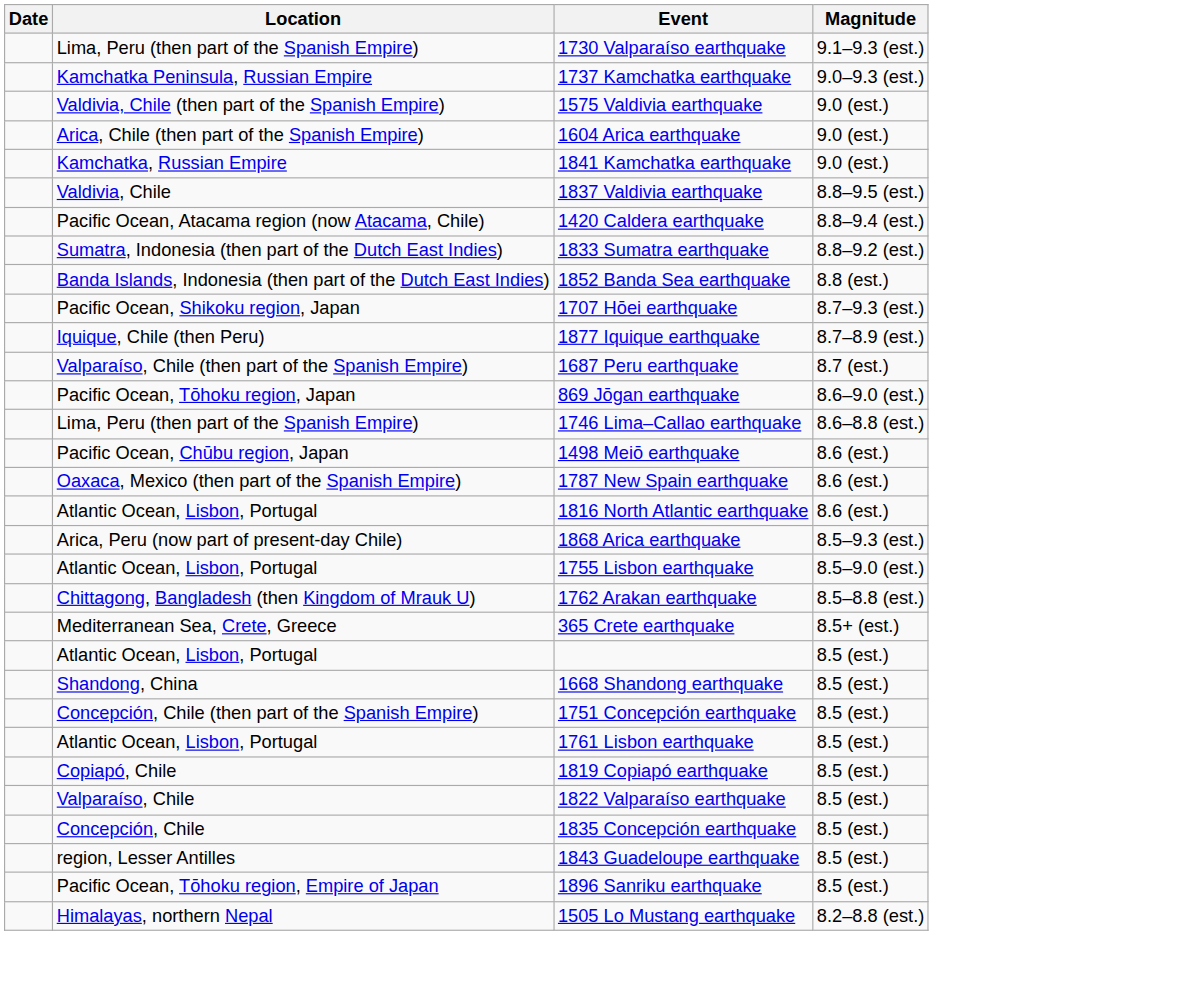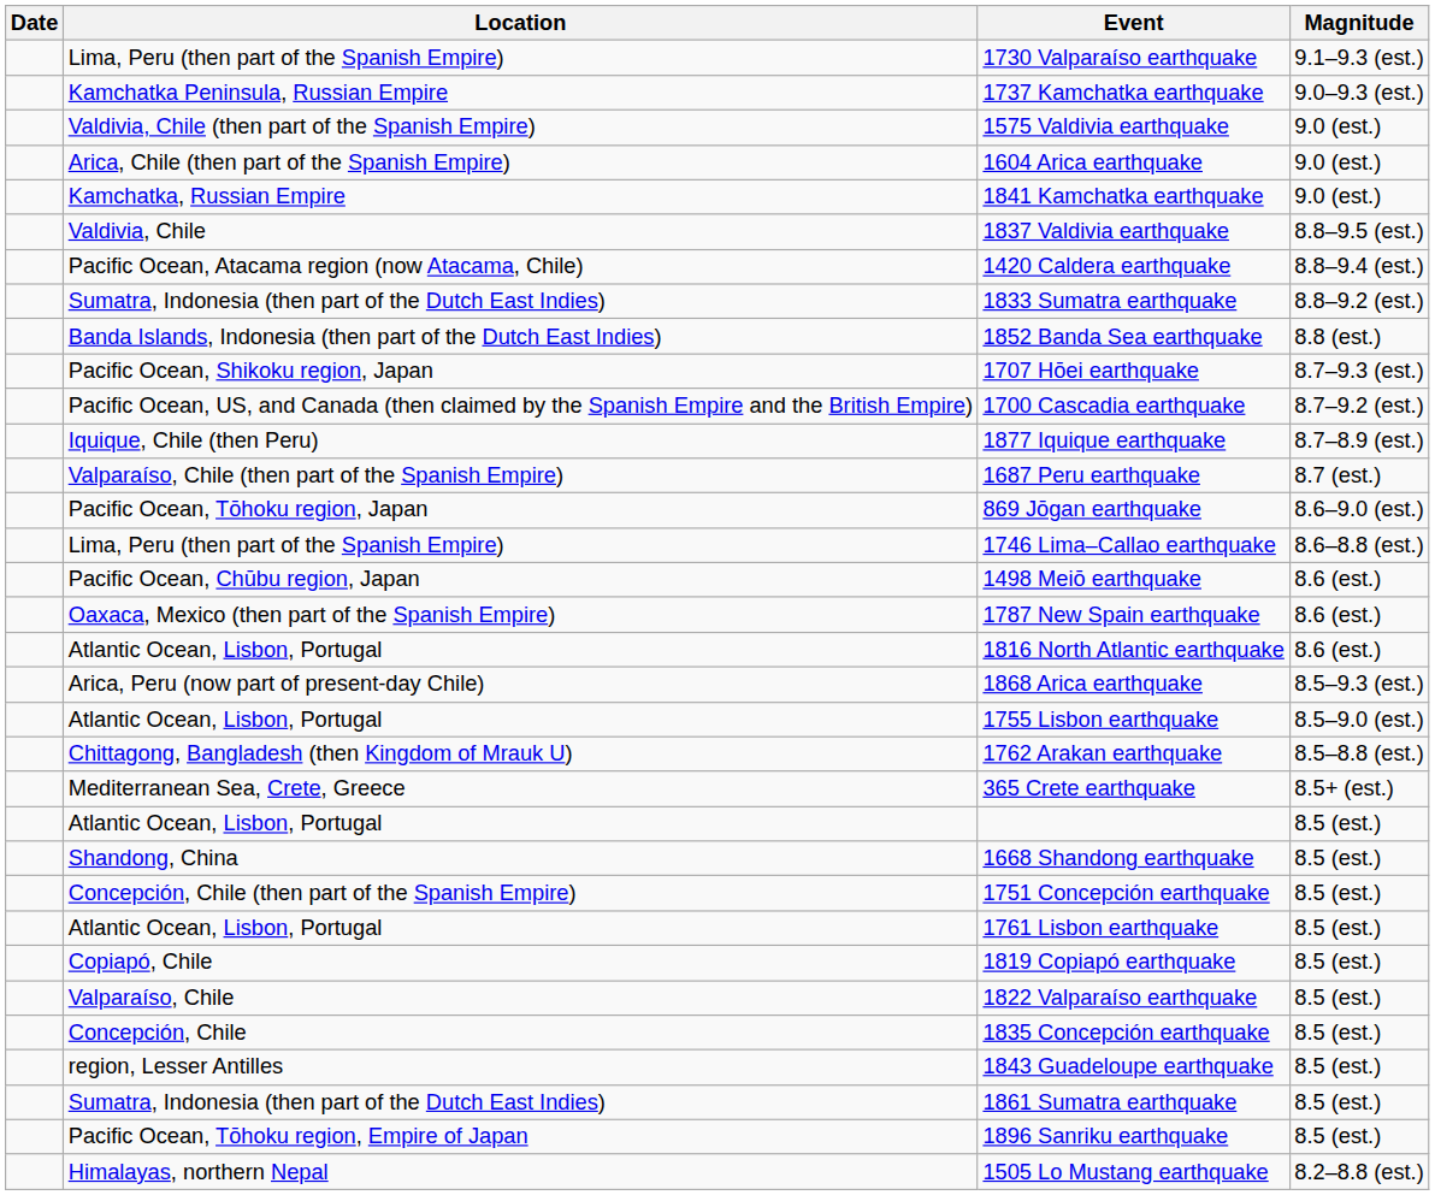+ row: Pacific Ocean, US, and Canada (then claimed by the Spanish Empire and the British Empire) | 1700 Cascadia earthquake | 8.7–9.2 (est.)
+ row: Sumatra, Indonesia (then part of the Dutch East Indies) | 1861 Sumatra earthquake | 8.5 (est.)
